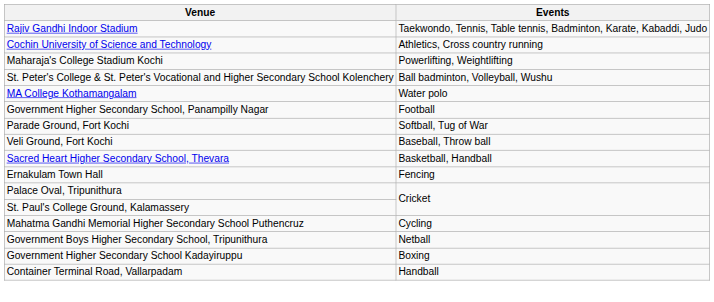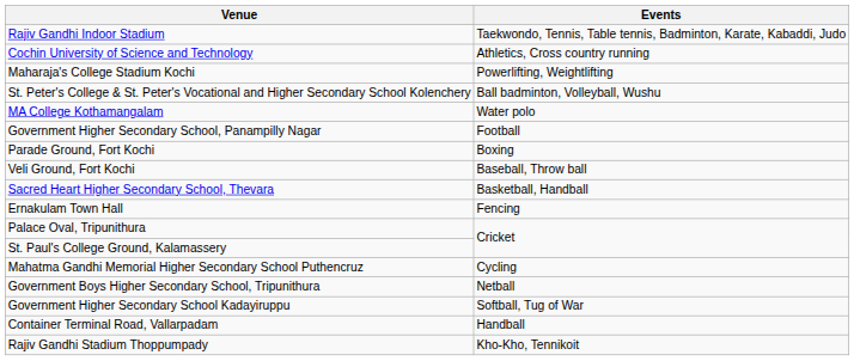Parade Ground, Fort Kochi | Events: Softball, Tug of War -> Boxing
Government Higher Secondary School Kadayiruppu | Events: Boxing -> Softball, Tug of War
+ row: Rajiv Gandhi Stadium Thoppumpady | Kho-Kho, Tennikoit
